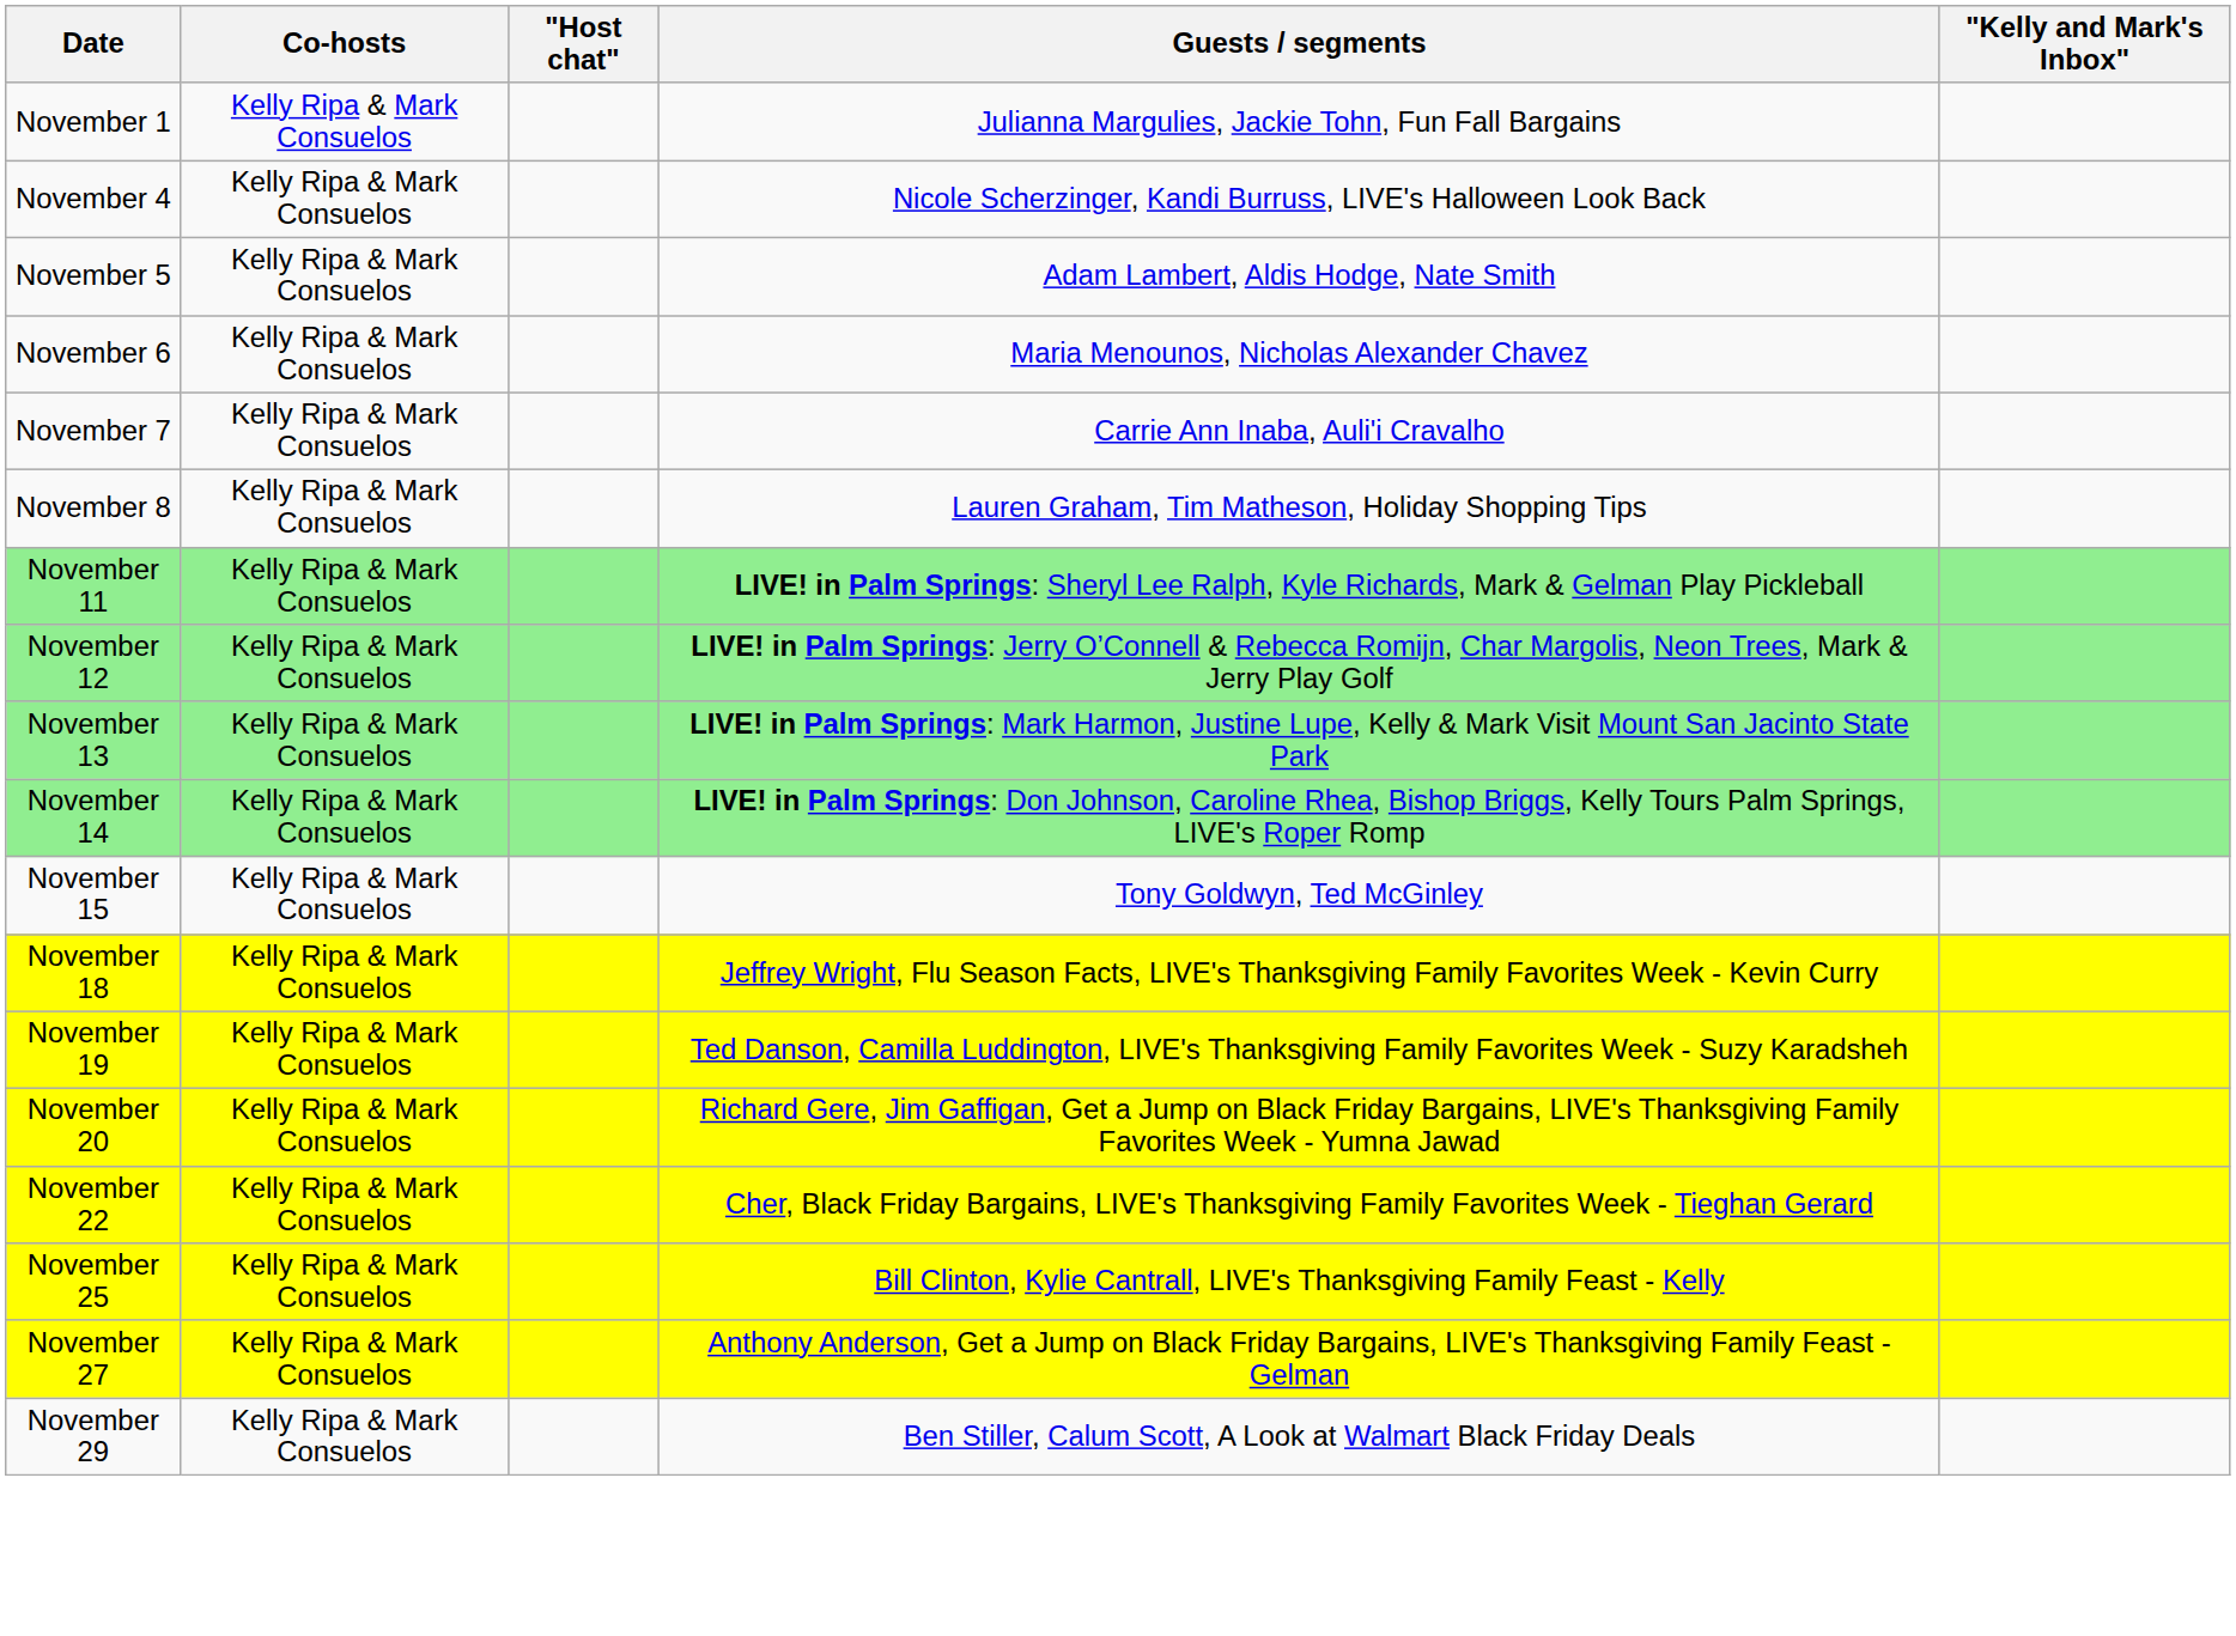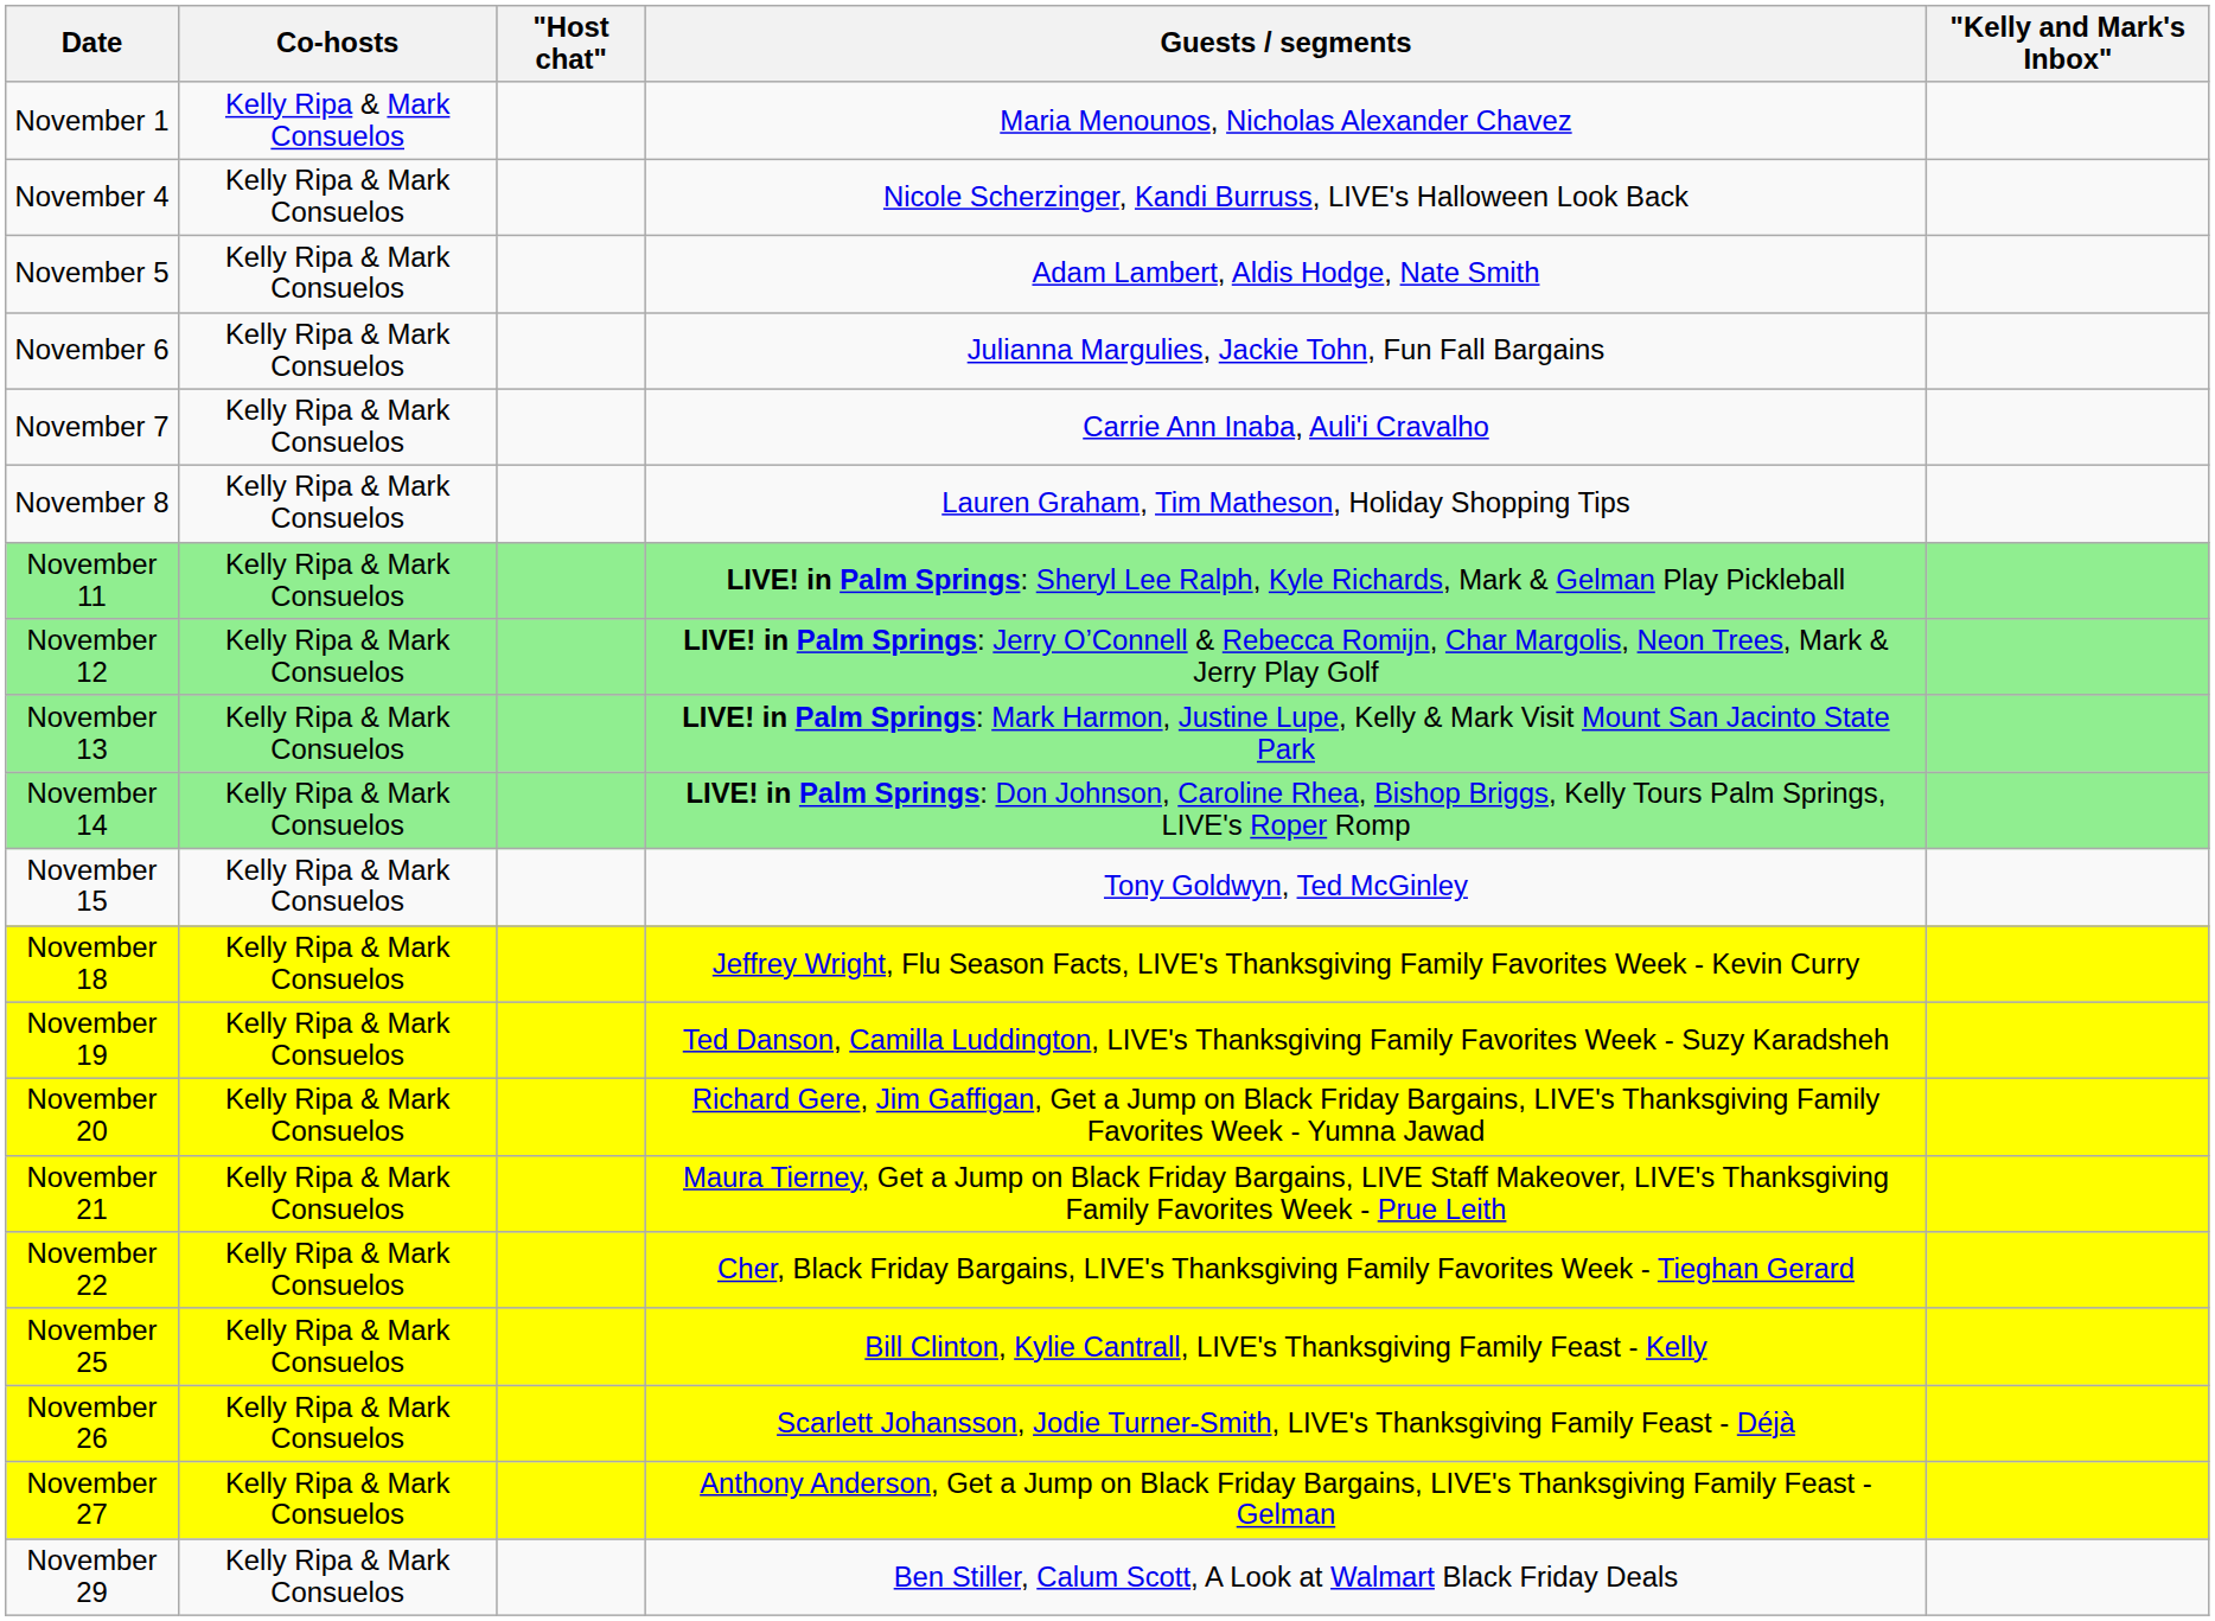November 1 | Guests / segments: Julianna Margulies, Jackie Tohn, Fun Fall Bargains -> Maria Menounos, Nicholas Alexander Chavez
November 6 | Guests / segments: Maria Menounos, Nicholas Alexander Chavez -> Julianna Margulies, Jackie Tohn, Fun Fall Bargains
+ row: November 21 | Kelly Ripa & Mark Consuelos | Maura Tierney, Get a Jump on Black Friday Bargains, LIVE Staff Makeover, LIVE's Thanksgiving Family Favorites Week - Prue Leith
+ row: November 26 | Kelly Ripa & Mark Consuelos | Scarlett Johansson, Jodie Turner-Smith, LIVE's Thanksgiving Family Feast - Déjà
